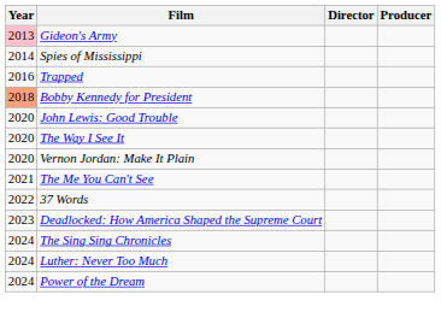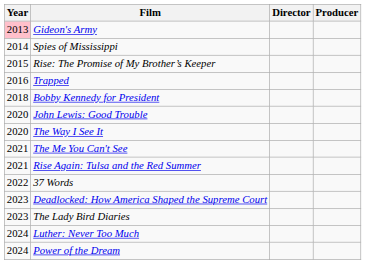+ row: 2015 | Rise: The Promise of My Brother’s Keeper
Bobby Kennedy for President | Year: lightsalmon background -> no background
- row: 2020 | Vernon Jordan: Make It Plain
+ row: 2021 | Rise Again: Tulsa and the Red Summer
+ row: 2023 | The Lady Bird Diaries
- row: 2024 | The Sing Sing Chronicles
